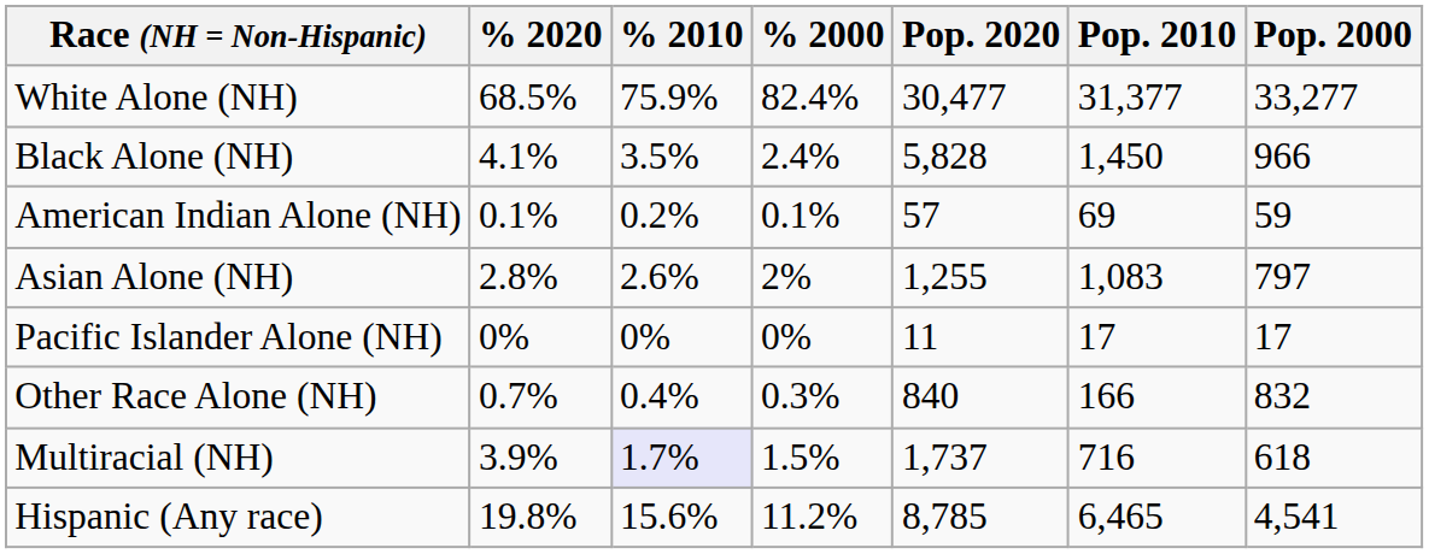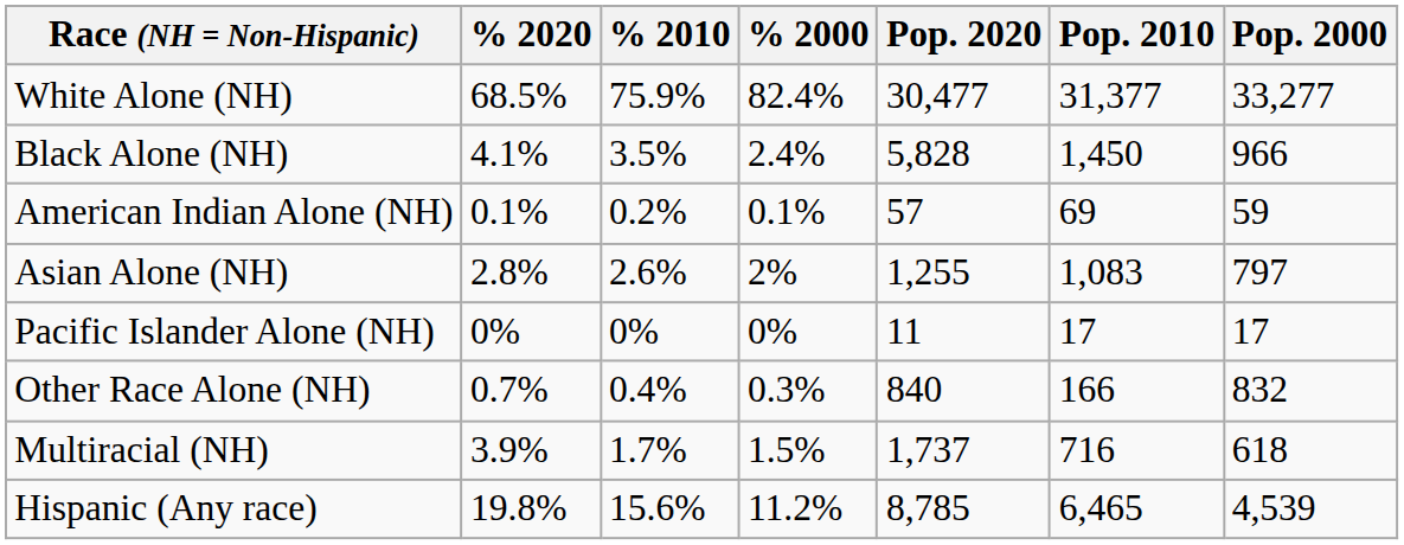Multiracial (NH) | % 2010: lavender background -> no background
Hispanic (Any race) | Pop. 2000: 4,541 -> 4,539
